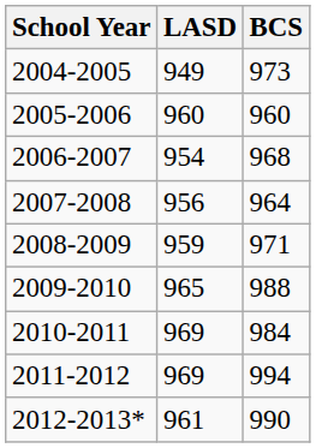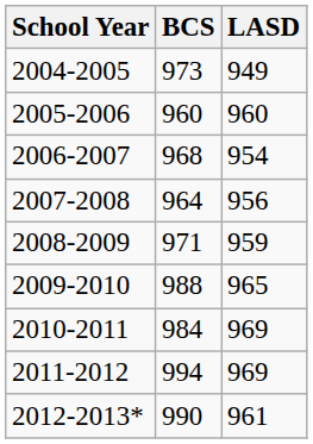columns swapped: BCS <-> LASD
